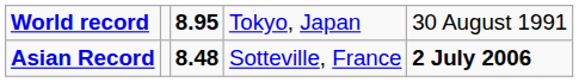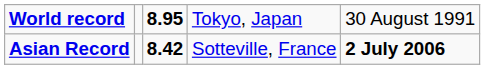Asian Record | column 3: 8.48 -> 8.42
